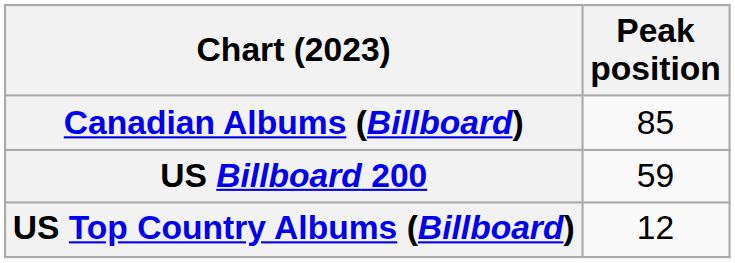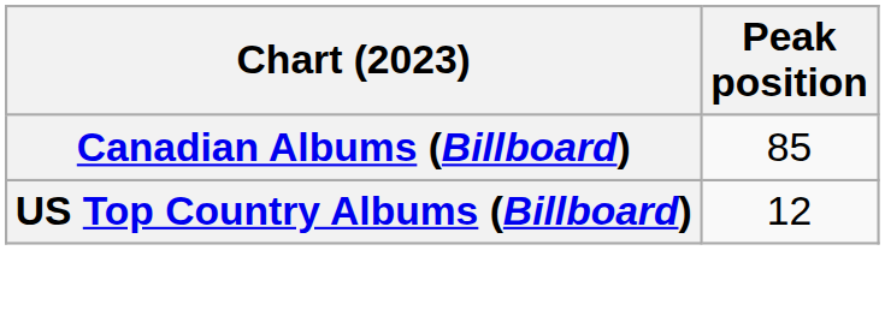- row: US Billboard 200 | 59
